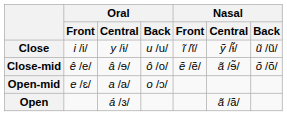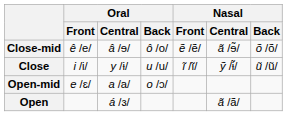rows swapped: Close <-> Close-mid
